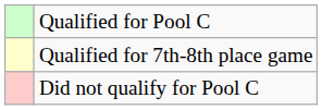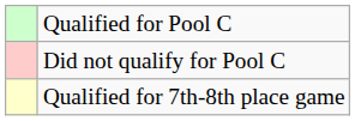rows swapped: Qualified for 7th-8th place game <-> Did not qualify for Pool C
